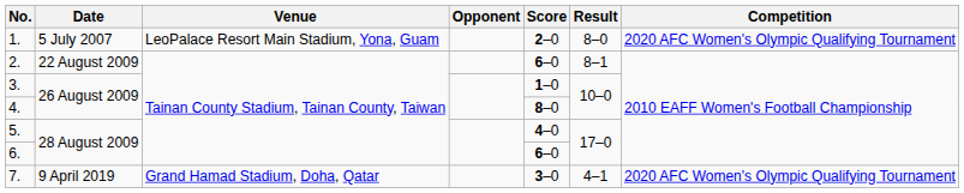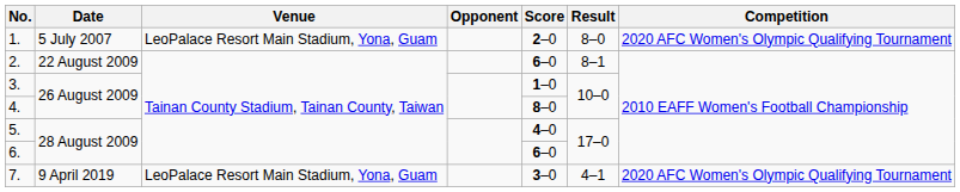7. | Venue: Grand Hamad Stadium, Doha, Qatar -> LeoPalace Resort Main Stadium, Yona, Guam
